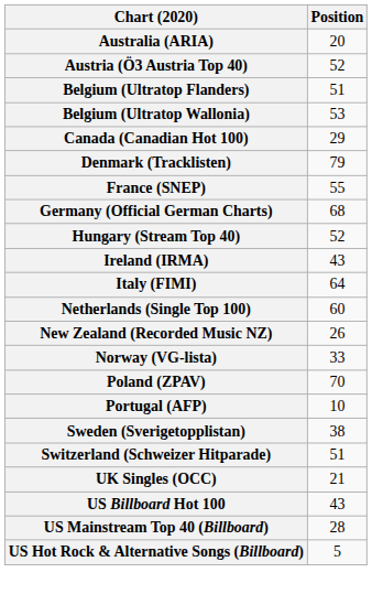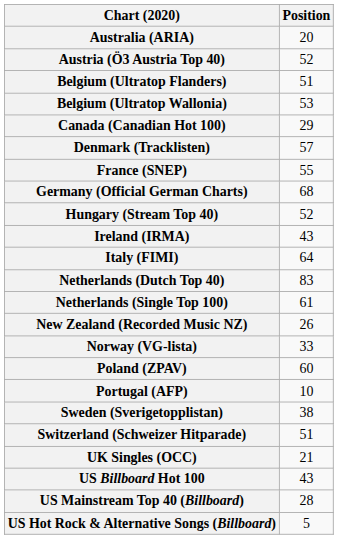Denmark (Tracklisten) | Position: 79 -> 57
+ row: Netherlands (Dutch Top 40) | 83
Netherlands (Single Top 100) | Position: 60 -> 61
Poland (ZPAV) | Position: 70 -> 60
